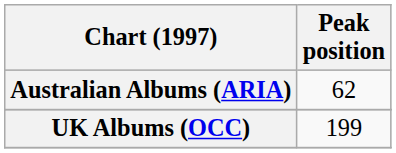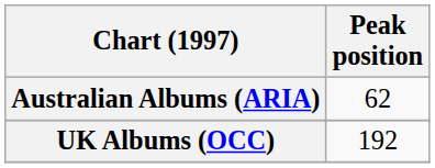UK Albums (OCC) | Peak position: 199 -> 192
